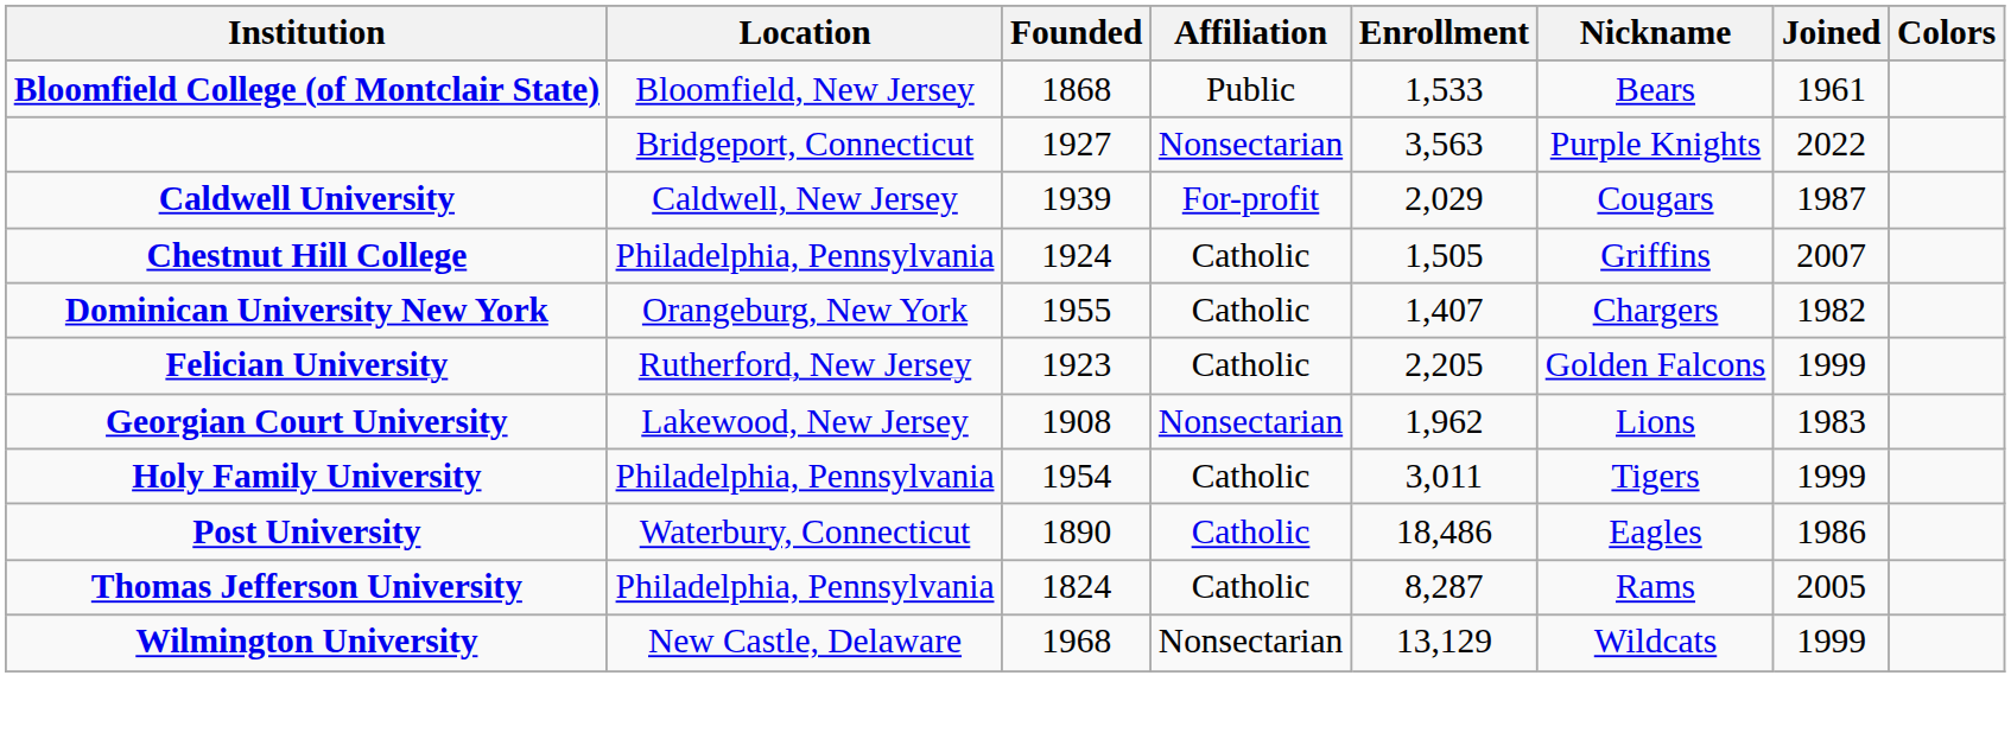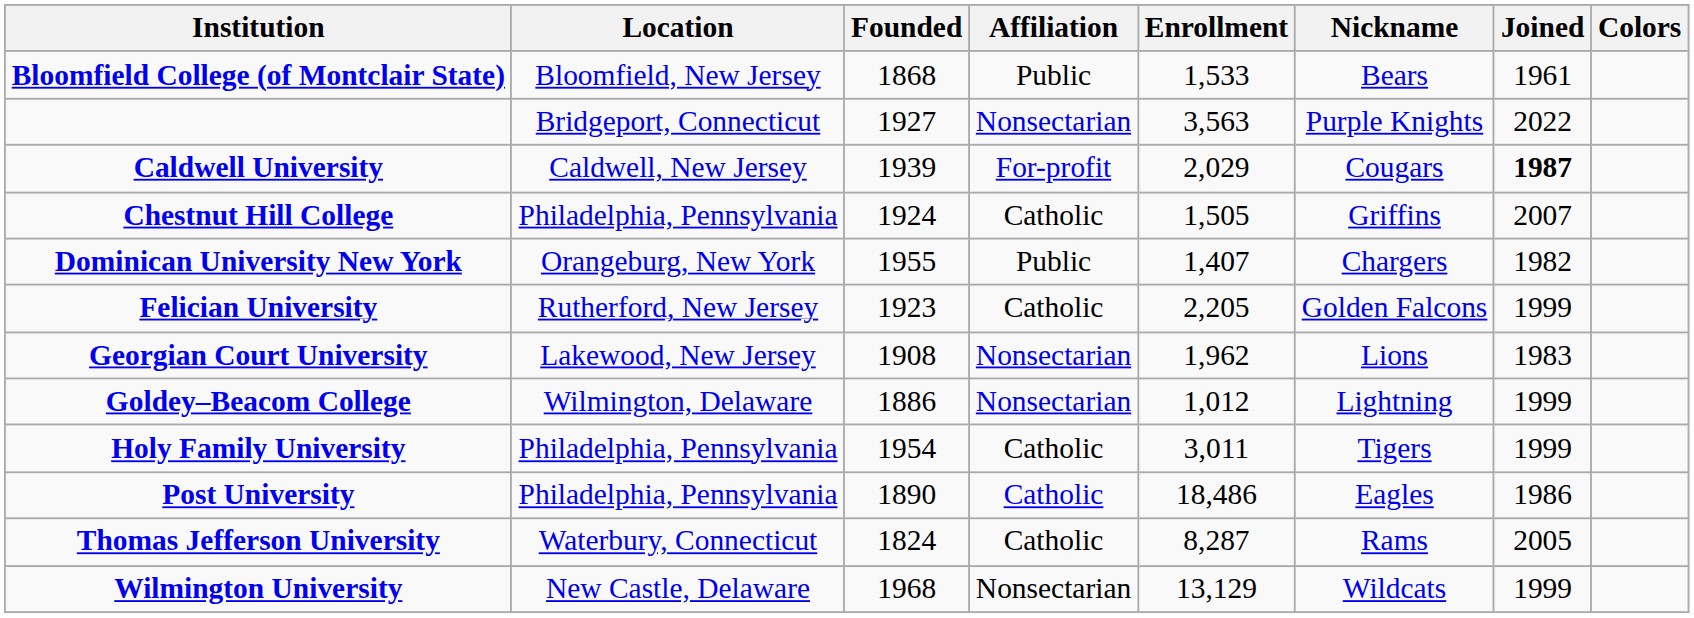Caldwell University | Joined: normal -> bold
Dominican University New York | Affiliation: Catholic -> Public
+ row: Goldey–Beacom College | Wilmington, Delaware | 1886 | Nonsectarian | 1,012 | Lightning | 1999
Post University | Location: Waterbury, Connecticut -> Philadelphia, Pennsylvania
Thomas Jefferson University | Location: Philadelphia, Pennsylvania -> Waterbury, Connecticut
